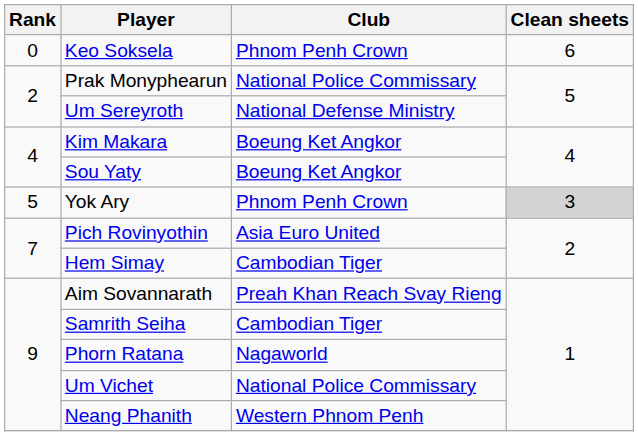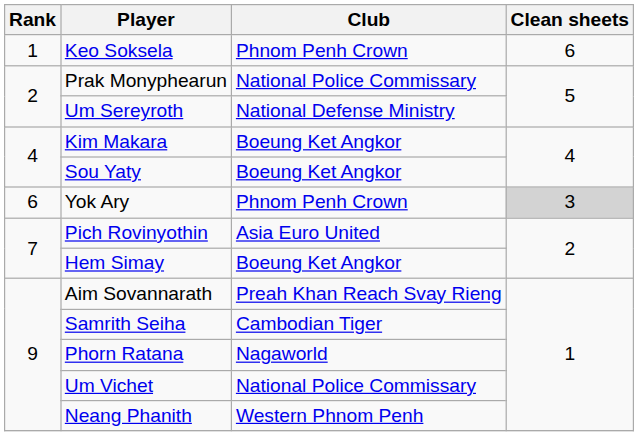Keo Soksela | Rank: 0 -> 1
Yok Ary | Rank: 5 -> 6
Hem Simay | Club: Cambodian Tiger -> Boeung Ket Angkor
